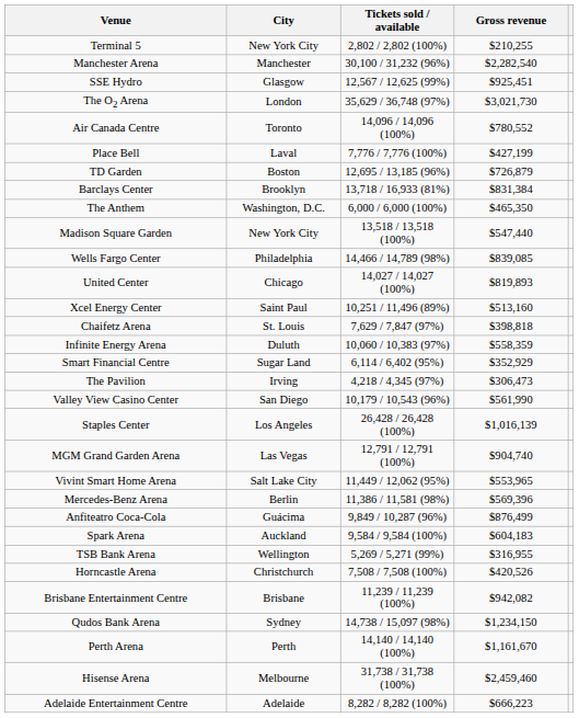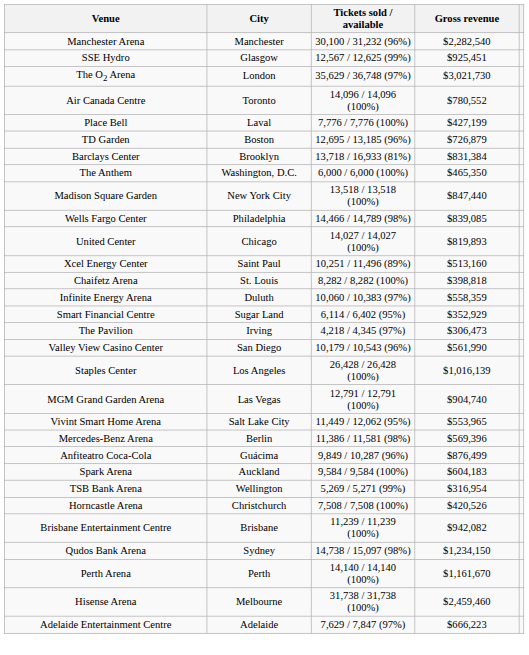- row: Terminal 5 | New York City | 2,802 / 2,802 (100%) | $210,255
Madison Square Garden | Gross revenue: $547,440 -> $847,440
Chaifetz Arena | Tickets sold / available: 7,629 / 7,847 (97%) -> 8,282 / 8,282 (100%)
TSB Bank Arena | Gross revenue: $316,955 -> $316,954
Adelaide Entertainment Centre | Tickets sold / available: 8,282 / 8,282 (100%) -> 7,629 / 7,847 (97%)
